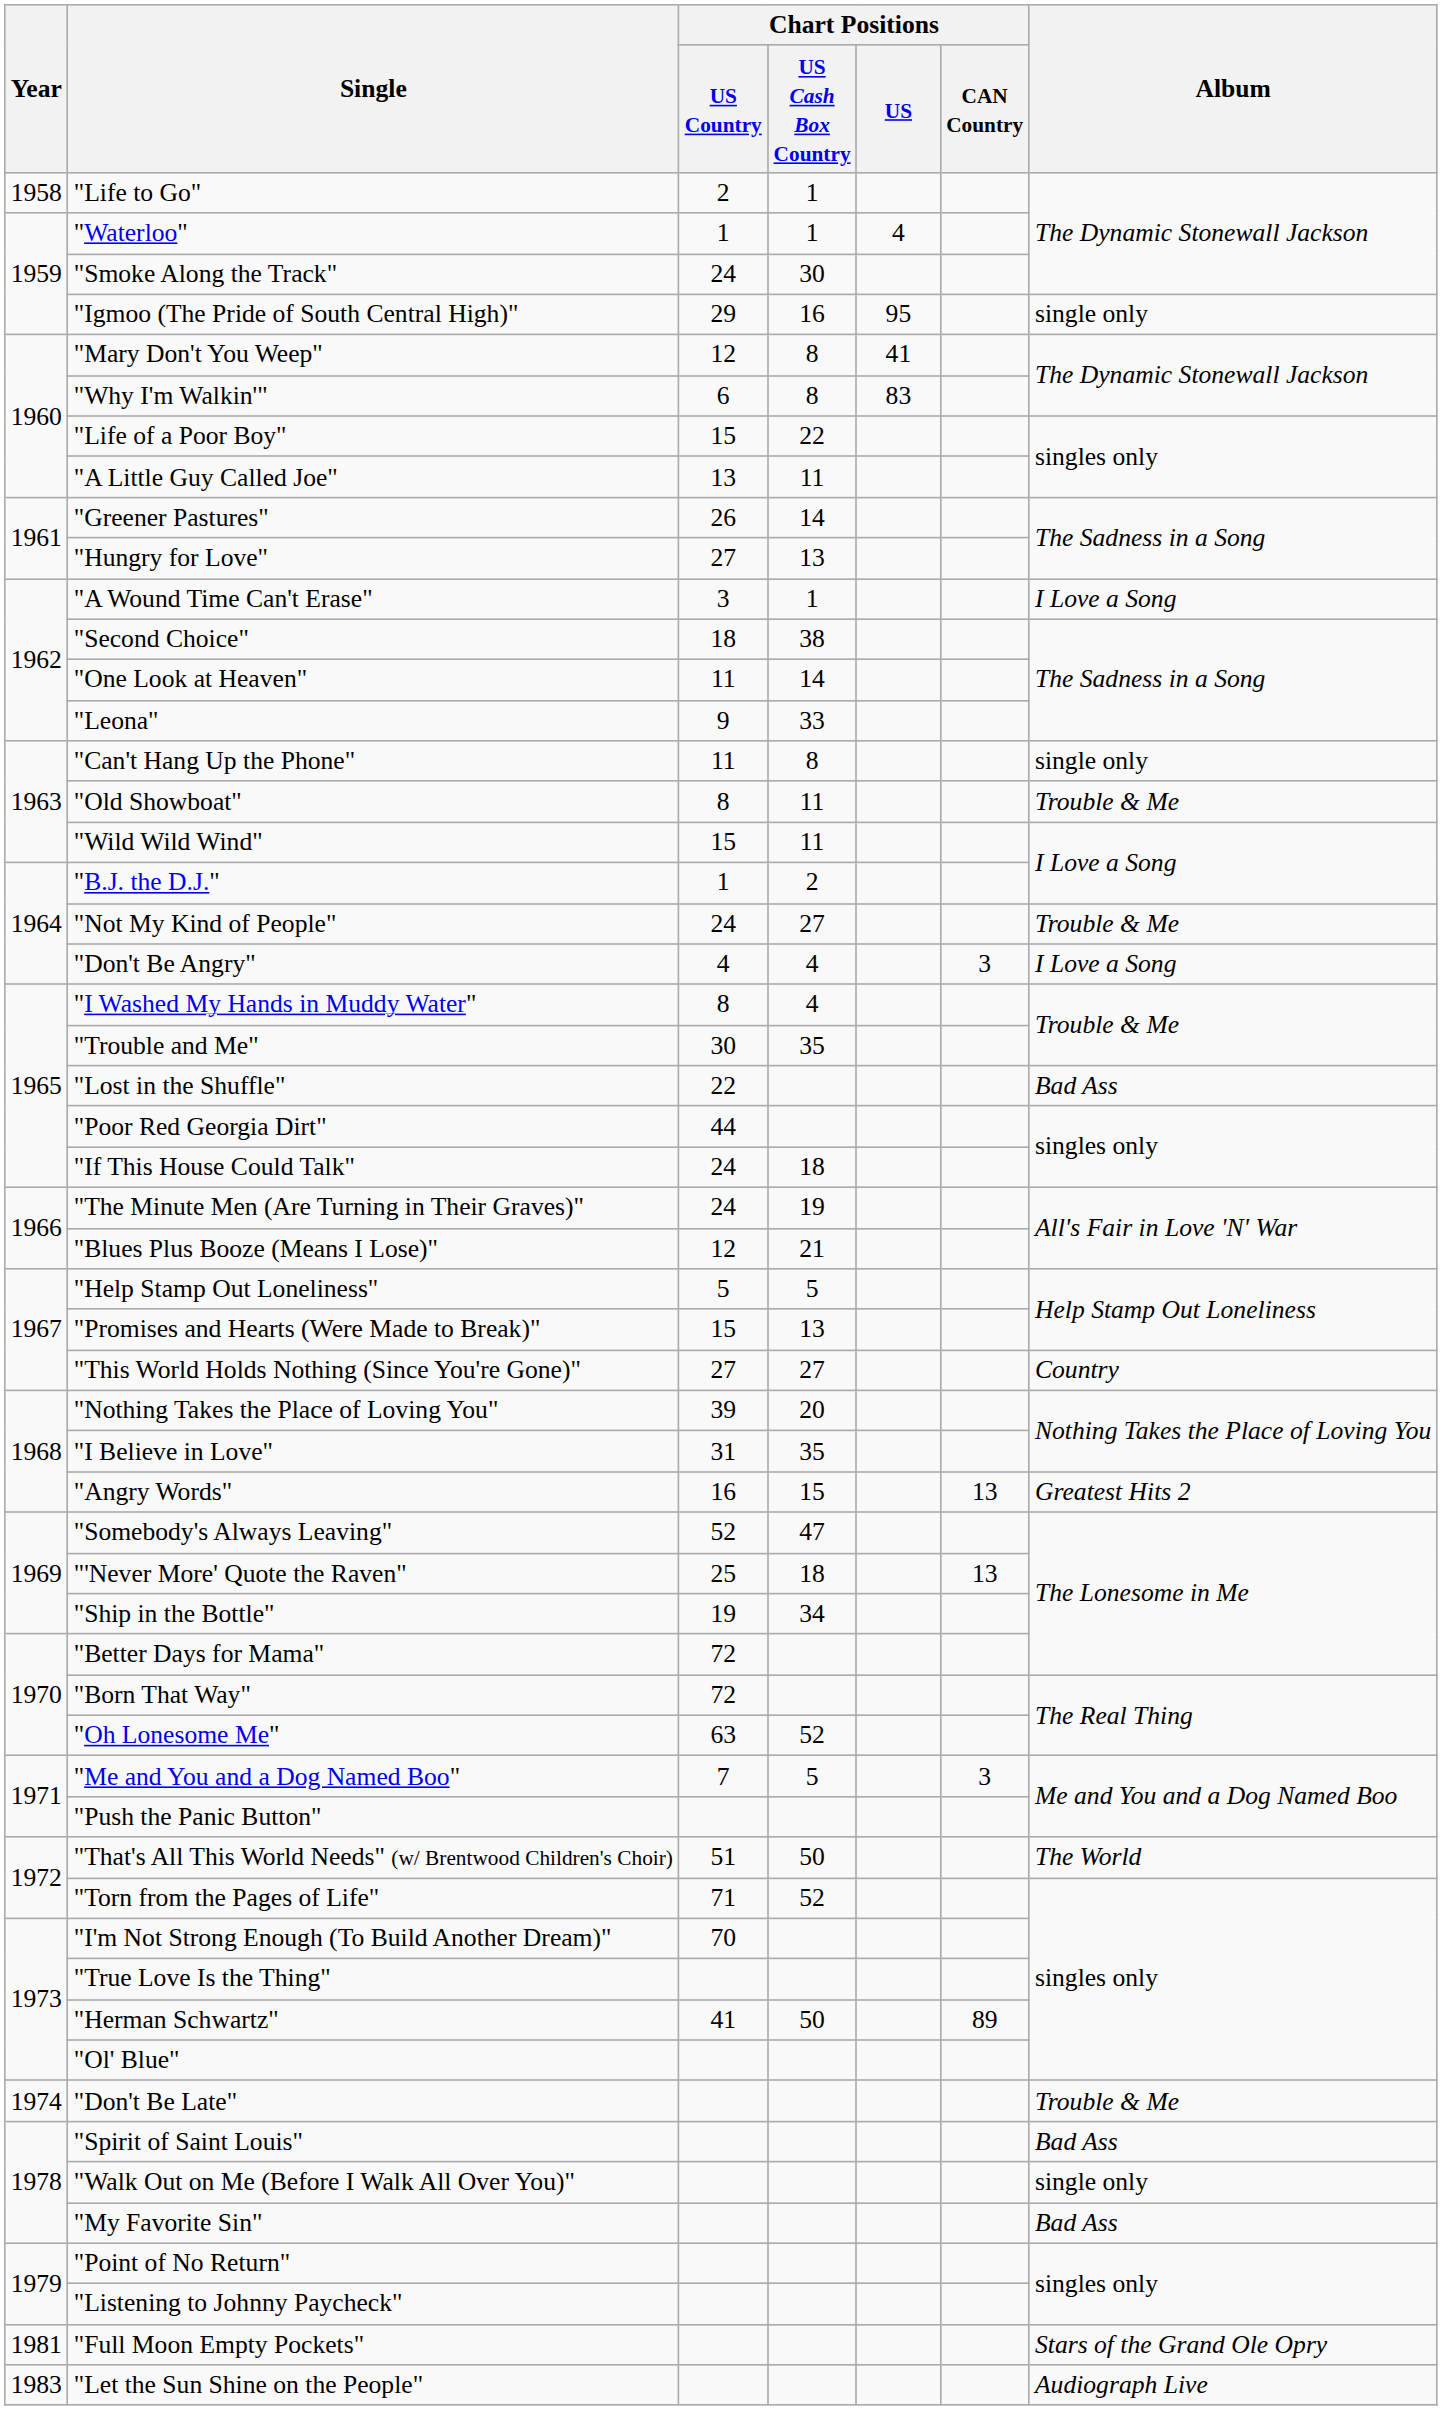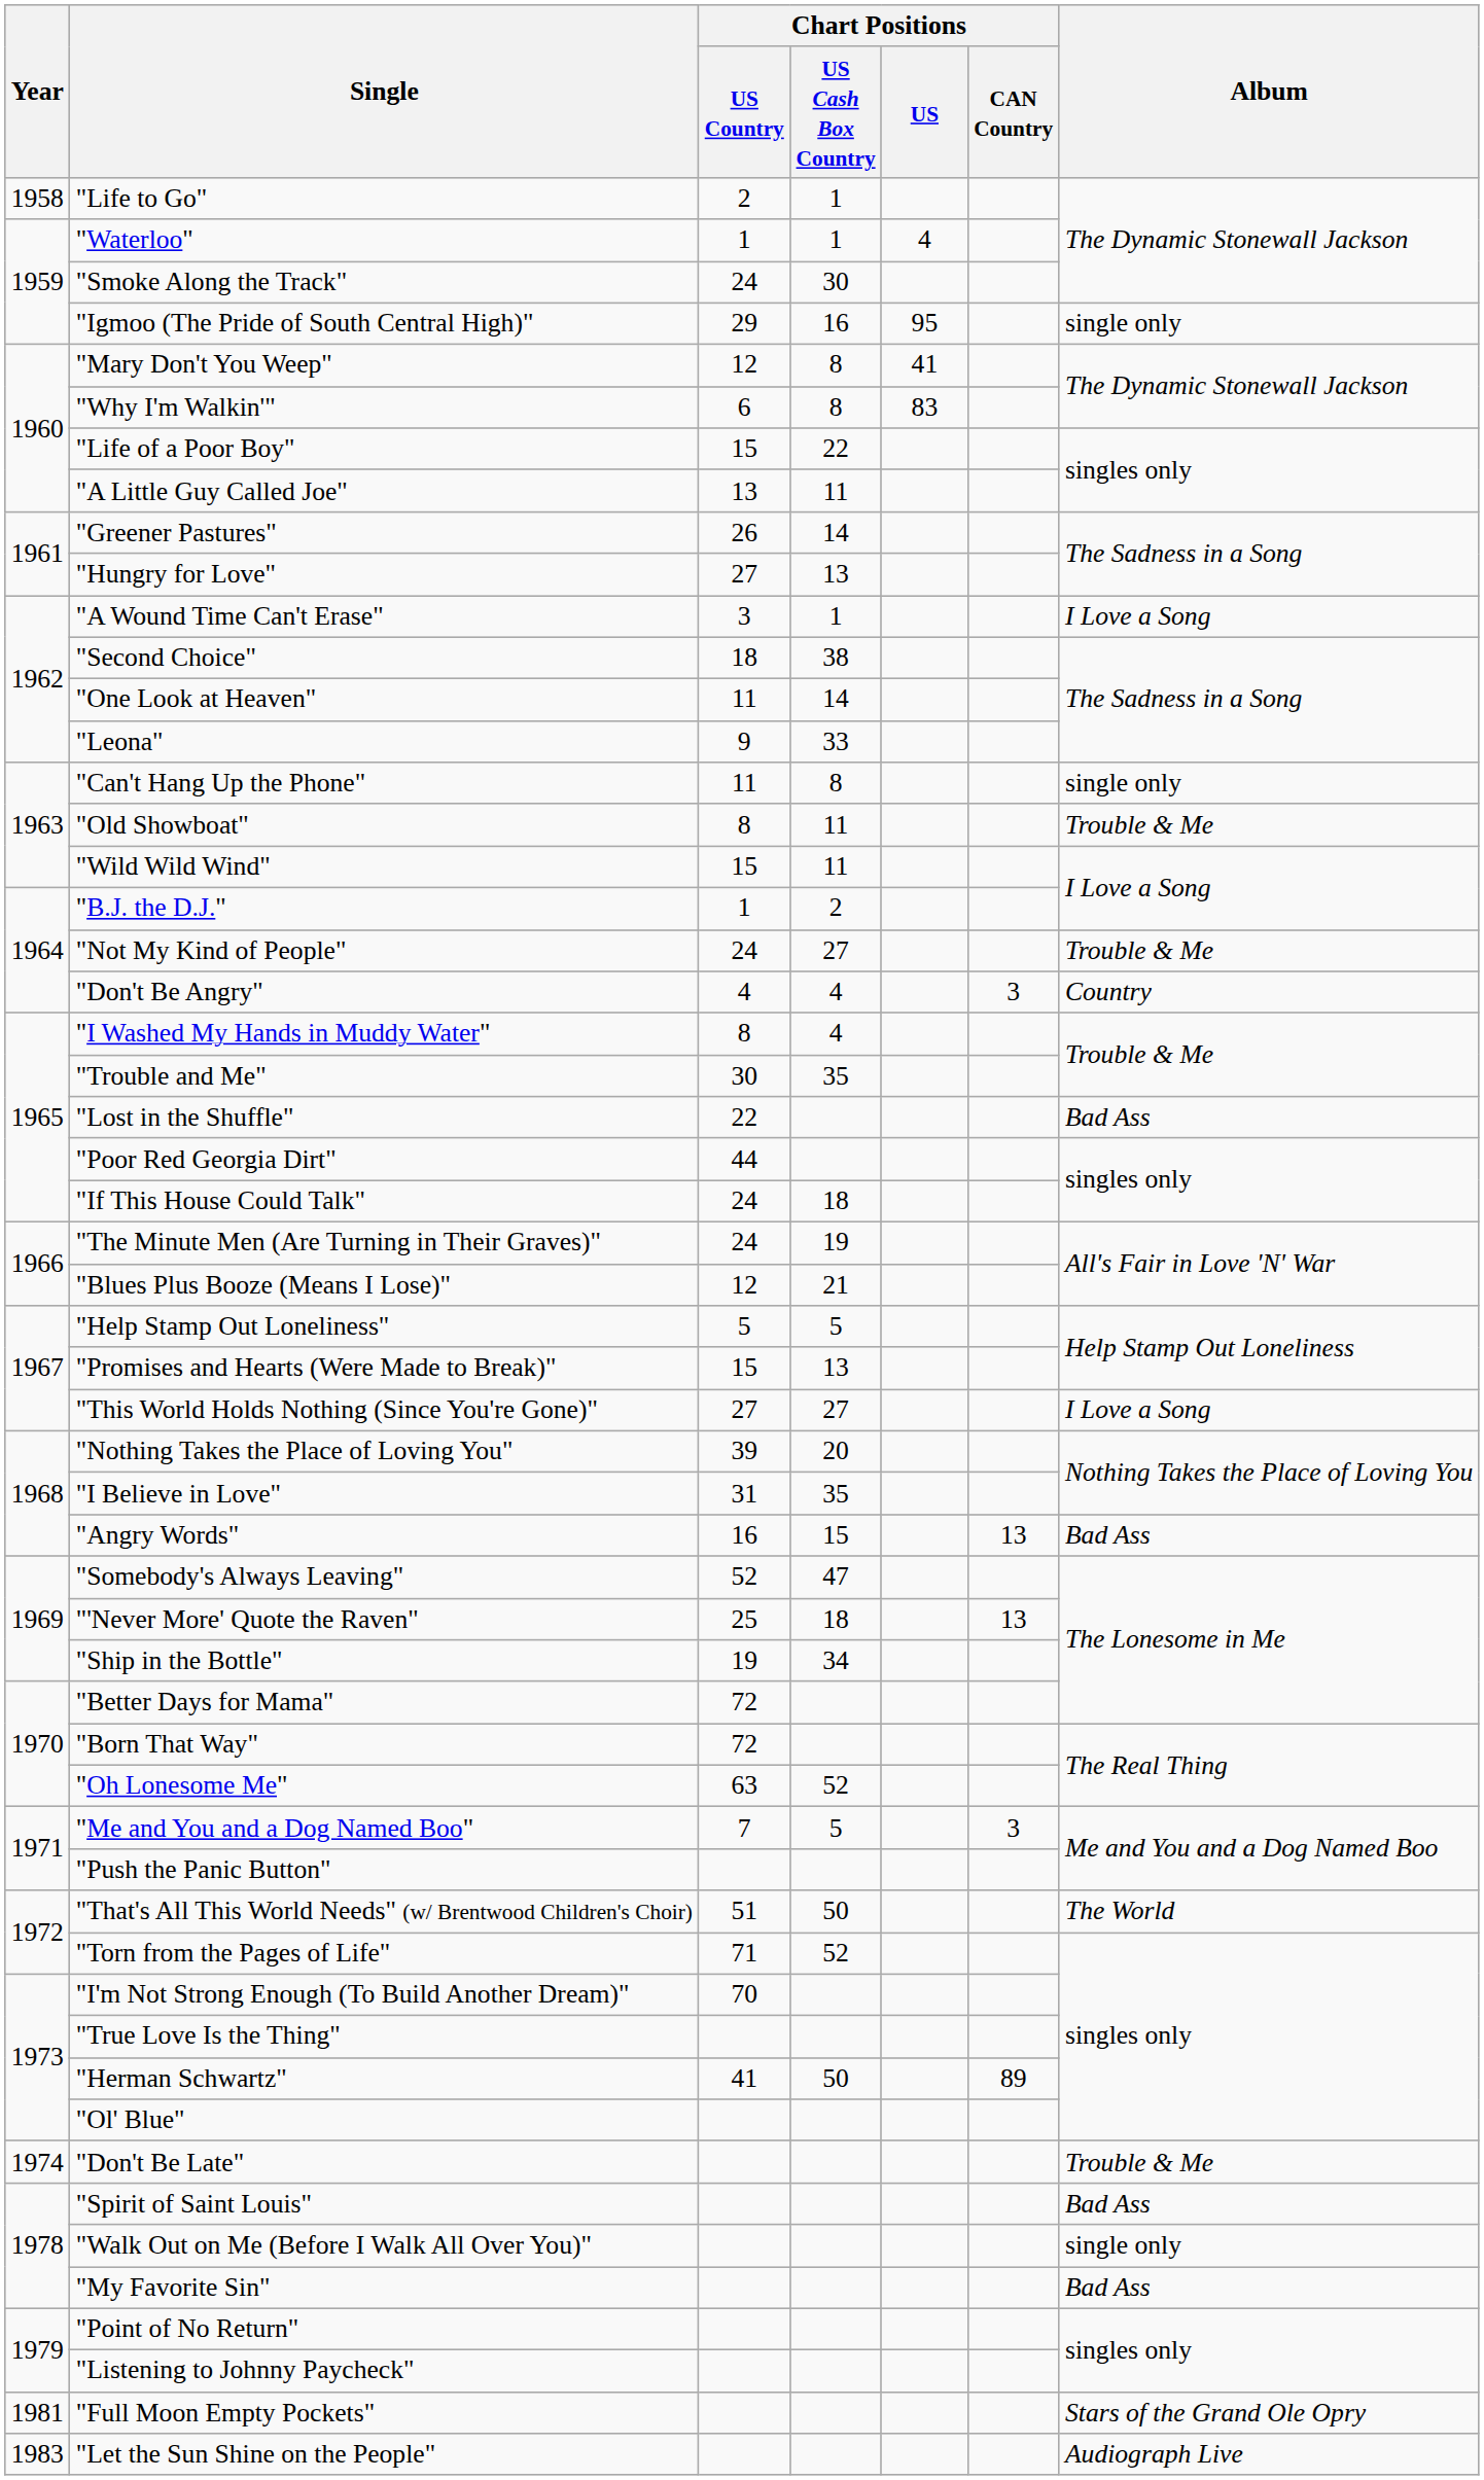"Don't Be Angry" | Album: I Love a Song -> Country
"This World Holds Nothing (Since You're Gone)" | Album: Country -> I Love a Song
"Angry Words" | Album: Greatest Hits 2 -> Bad Ass
